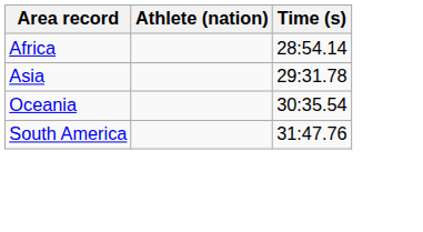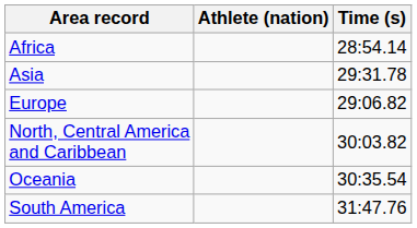+ row: Europe | 29:06.82
+ row: North, Central America and Caribbean | 30:03.82
